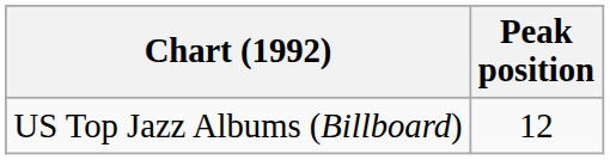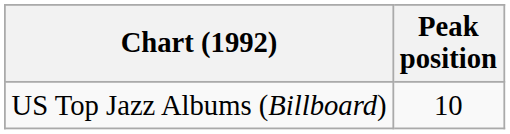US Top Jazz Albums (Billboard) | Peak position: 12 -> 10
